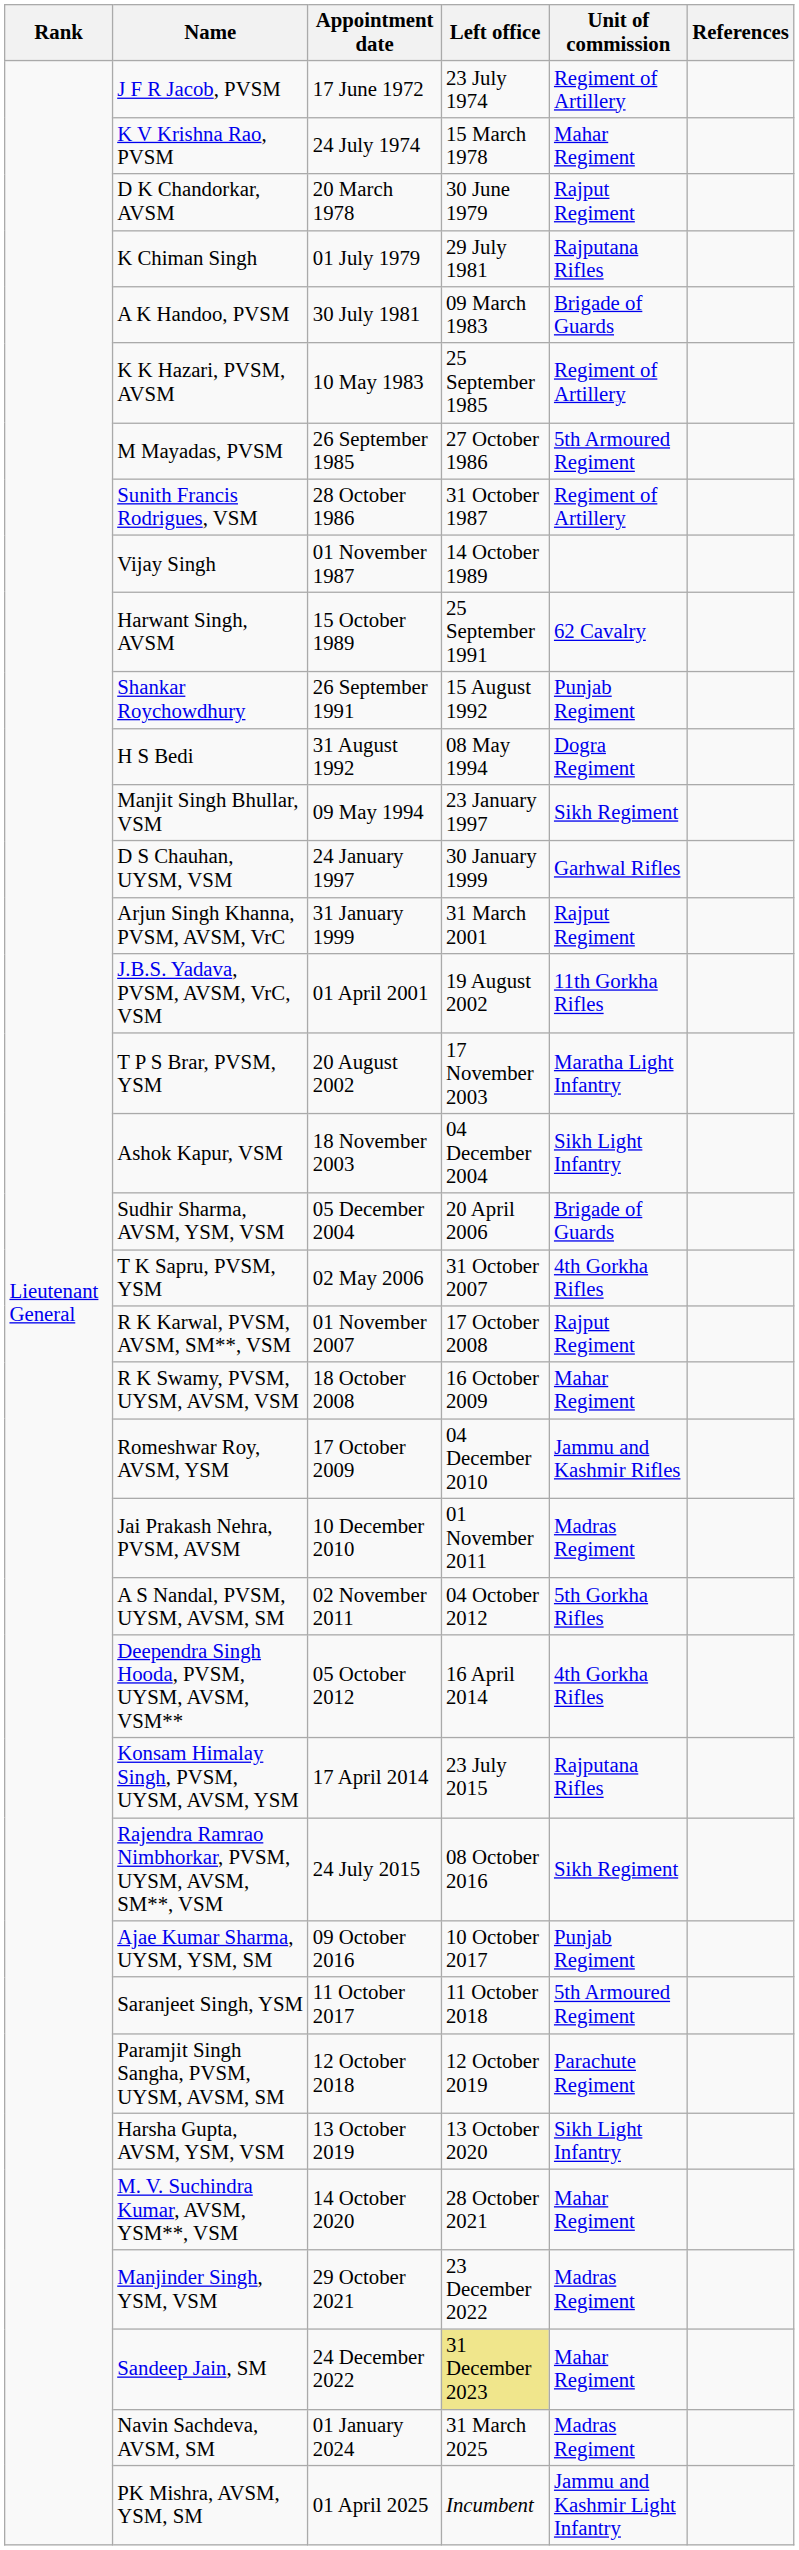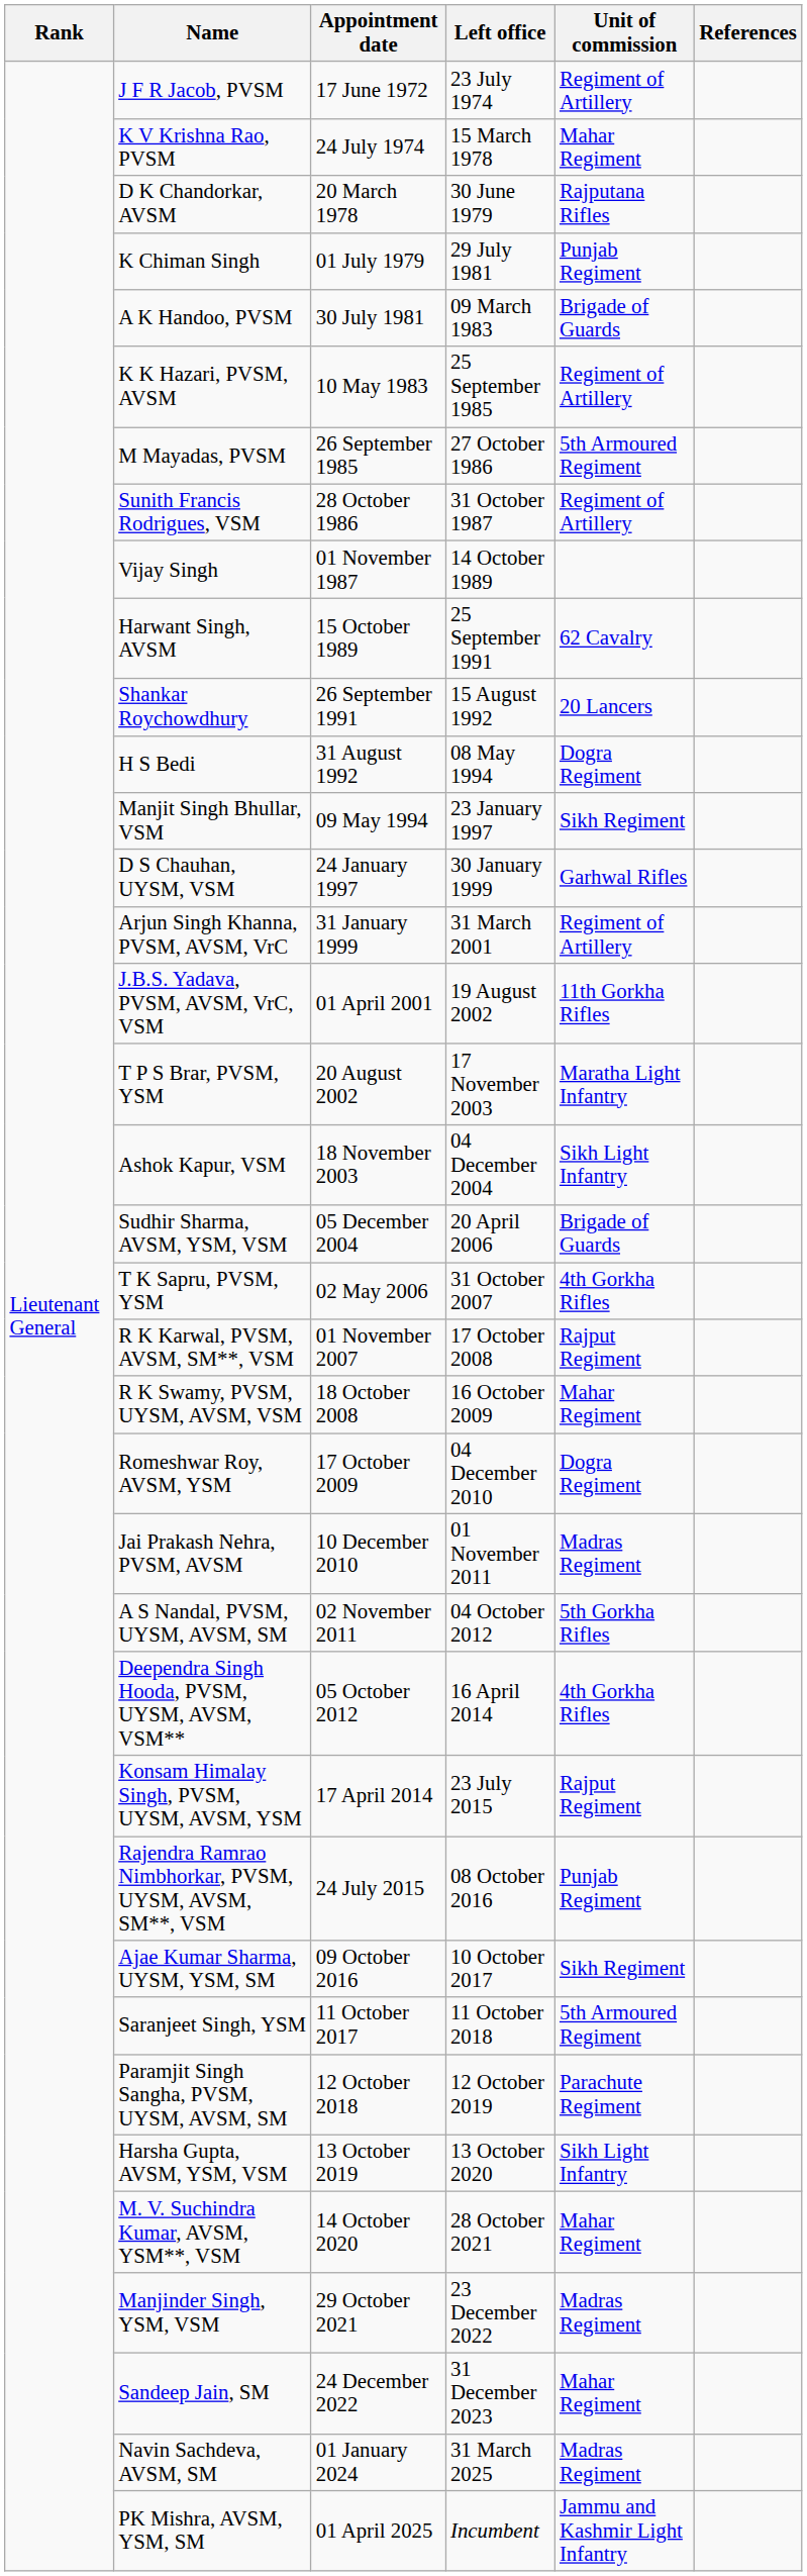D K Chandorkar, AVSM | Unit of commission: Rajput Regiment -> Rajputana Rifles
K Chiman Singh | Unit of commission: Rajputana Rifles -> Punjab Regiment
Shankar Roychowdhury | Unit of commission: Punjab Regiment -> 20 Lancers
Arjun Singh Khanna, PVSM, AVSM, VrC | Unit of commission: Rajput Regiment -> Regiment of Artillery
Romeshwar Roy, AVSM, YSM | Unit of commission: Jammu and Kashmir Rifles -> Dogra Regiment
Konsam Himalay Singh, PVSM, UYSM, AVSM, YSM | Unit of commission: Rajputana Rifles -> Rajput Regiment
Rajendra Ramrao Nimbhorkar, PVSM, UYSM, AVSM, SM**, VSM | Unit of commission: Sikh Regiment -> Punjab Regiment
Ajae Kumar Sharma, UYSM, YSM, SM | Unit of commission: Punjab Regiment -> Sikh Regiment
Sandeep Jain, SM | Left office: khaki background -> no background
